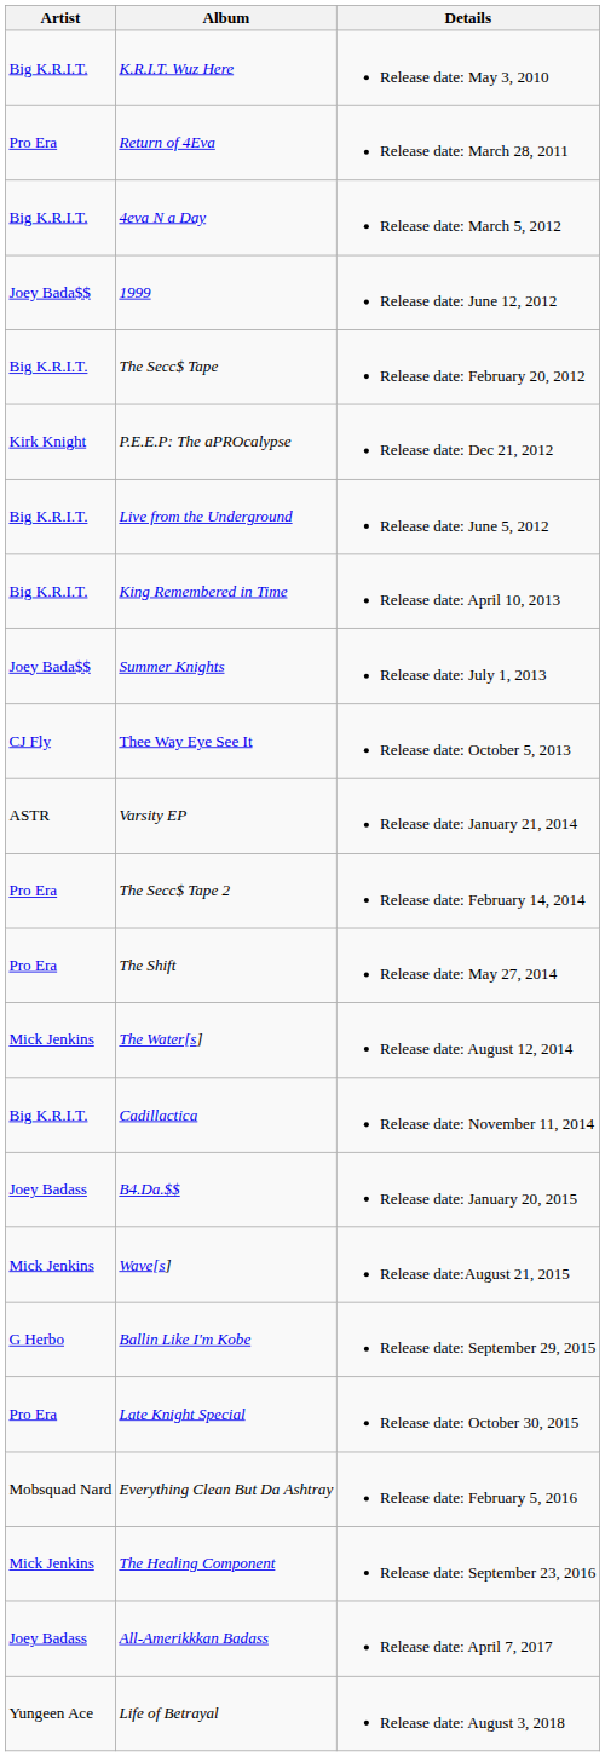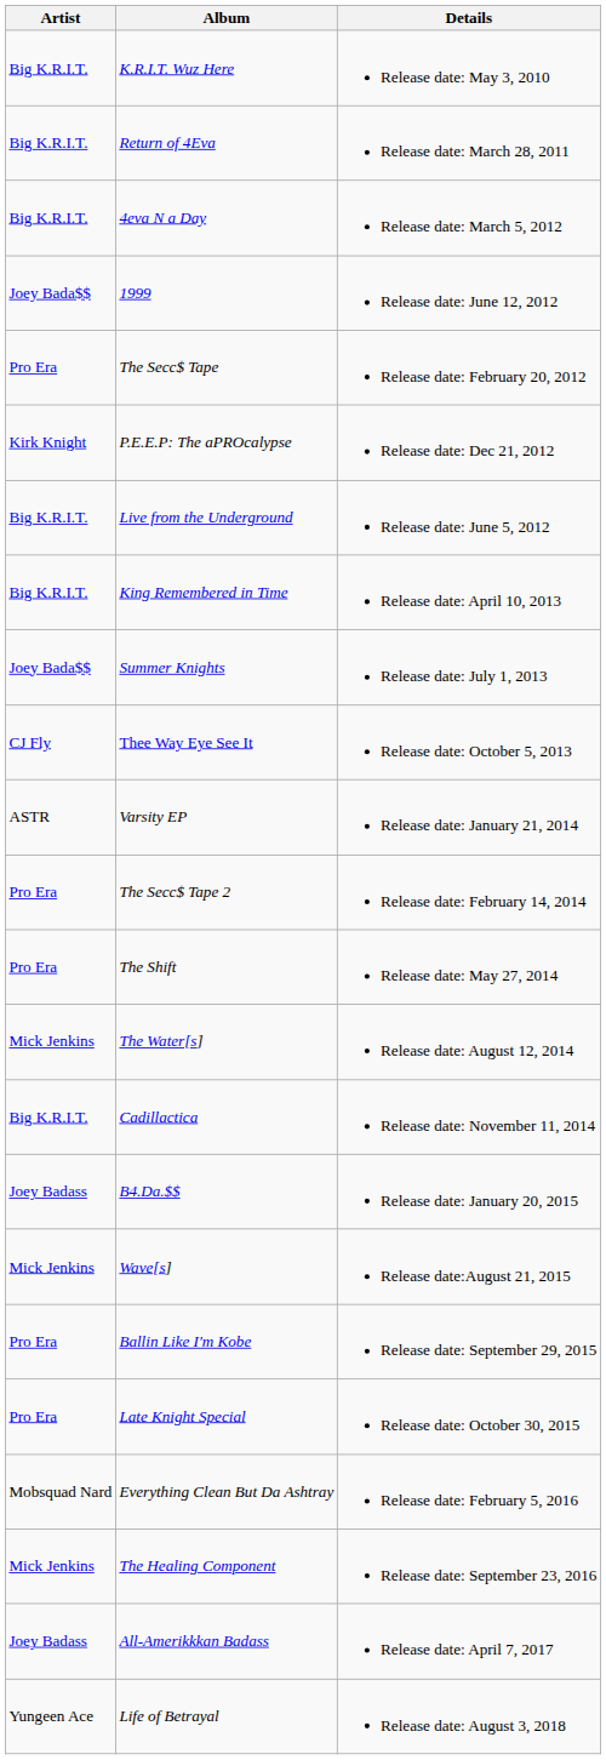Return of 4Eva | Artist: Pro Era -> Big K.R.I.T.
The Secc$ Tape | Artist: Big K.R.I.T. -> Pro Era
Ballin Like I'm Kobe | Artist: G Herbo -> Pro Era
